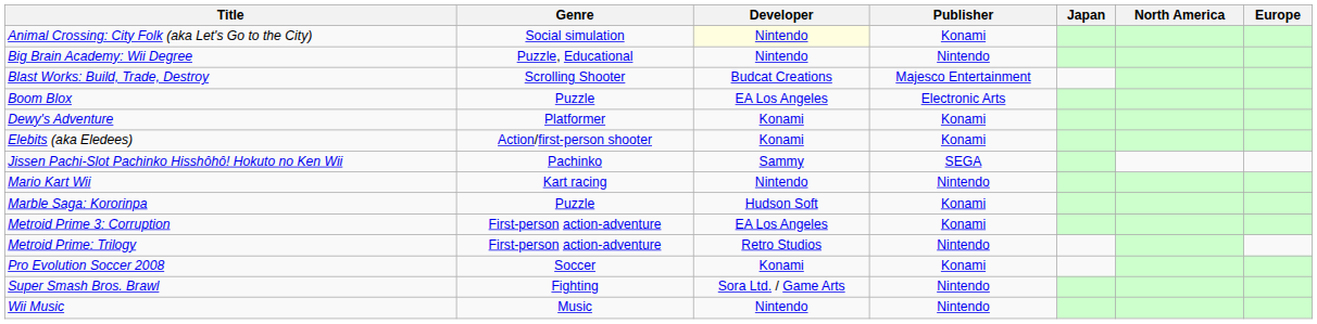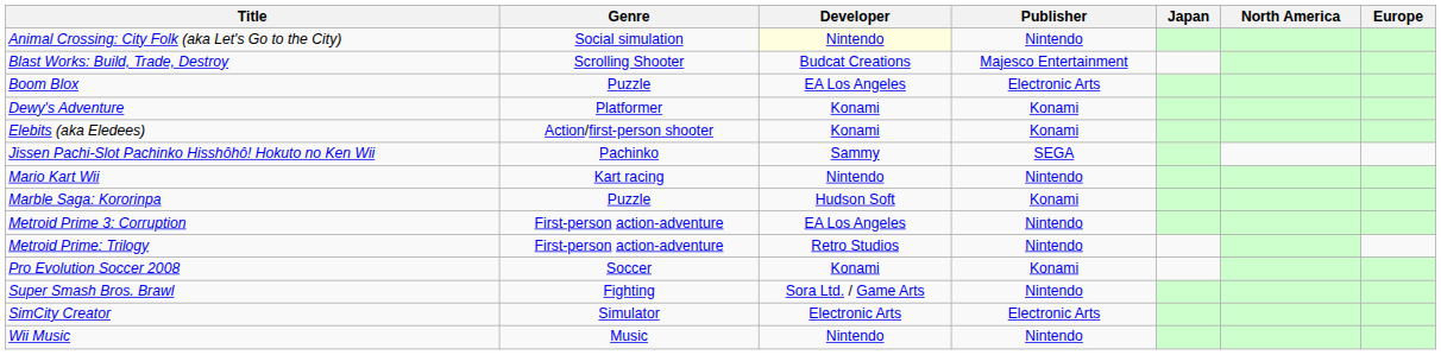Animal Crossing: City Folk (aka Let's Go to the City) | Publisher: Konami -> Nintendo
- row: Big Brain Academy: Wii Degree | Puzzle, Educational | Nintendo | Nintendo
Metroid Prime 3: Corruption | Publisher: Konami -> Nintendo
+ row: SimCity Creator | Simulator | Electronic Arts | Electronic Arts
